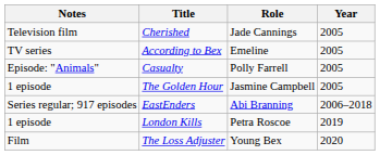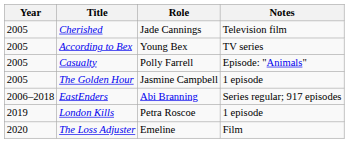columns swapped: Year <-> Notes
According to Bex | Role: Emeline -> Young Bex
The Loss Adjuster | Role: Young Bex -> Emeline
